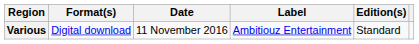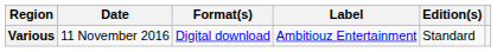columns swapped: Date <-> Format(s)
